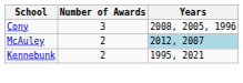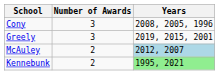+ row: Greely | 3 | 2019, 2015, 2001
Kennebunk | Years: no background -> lightgreen background
